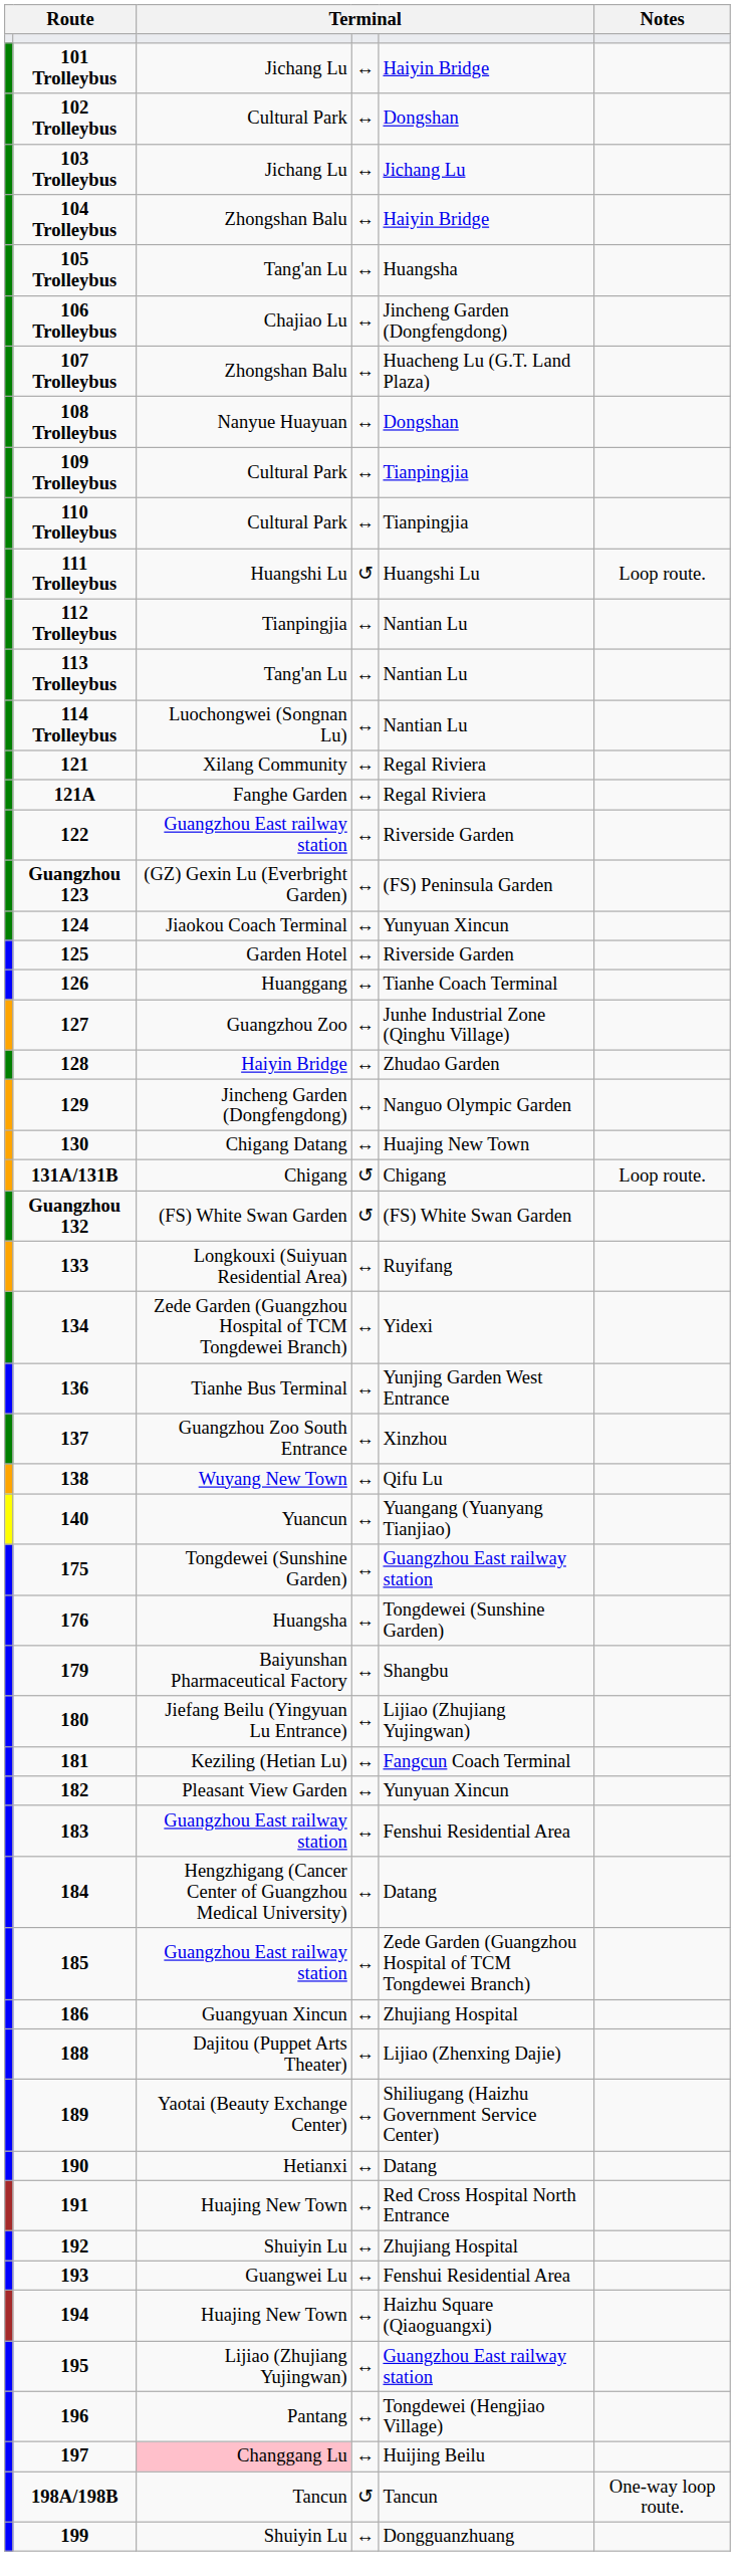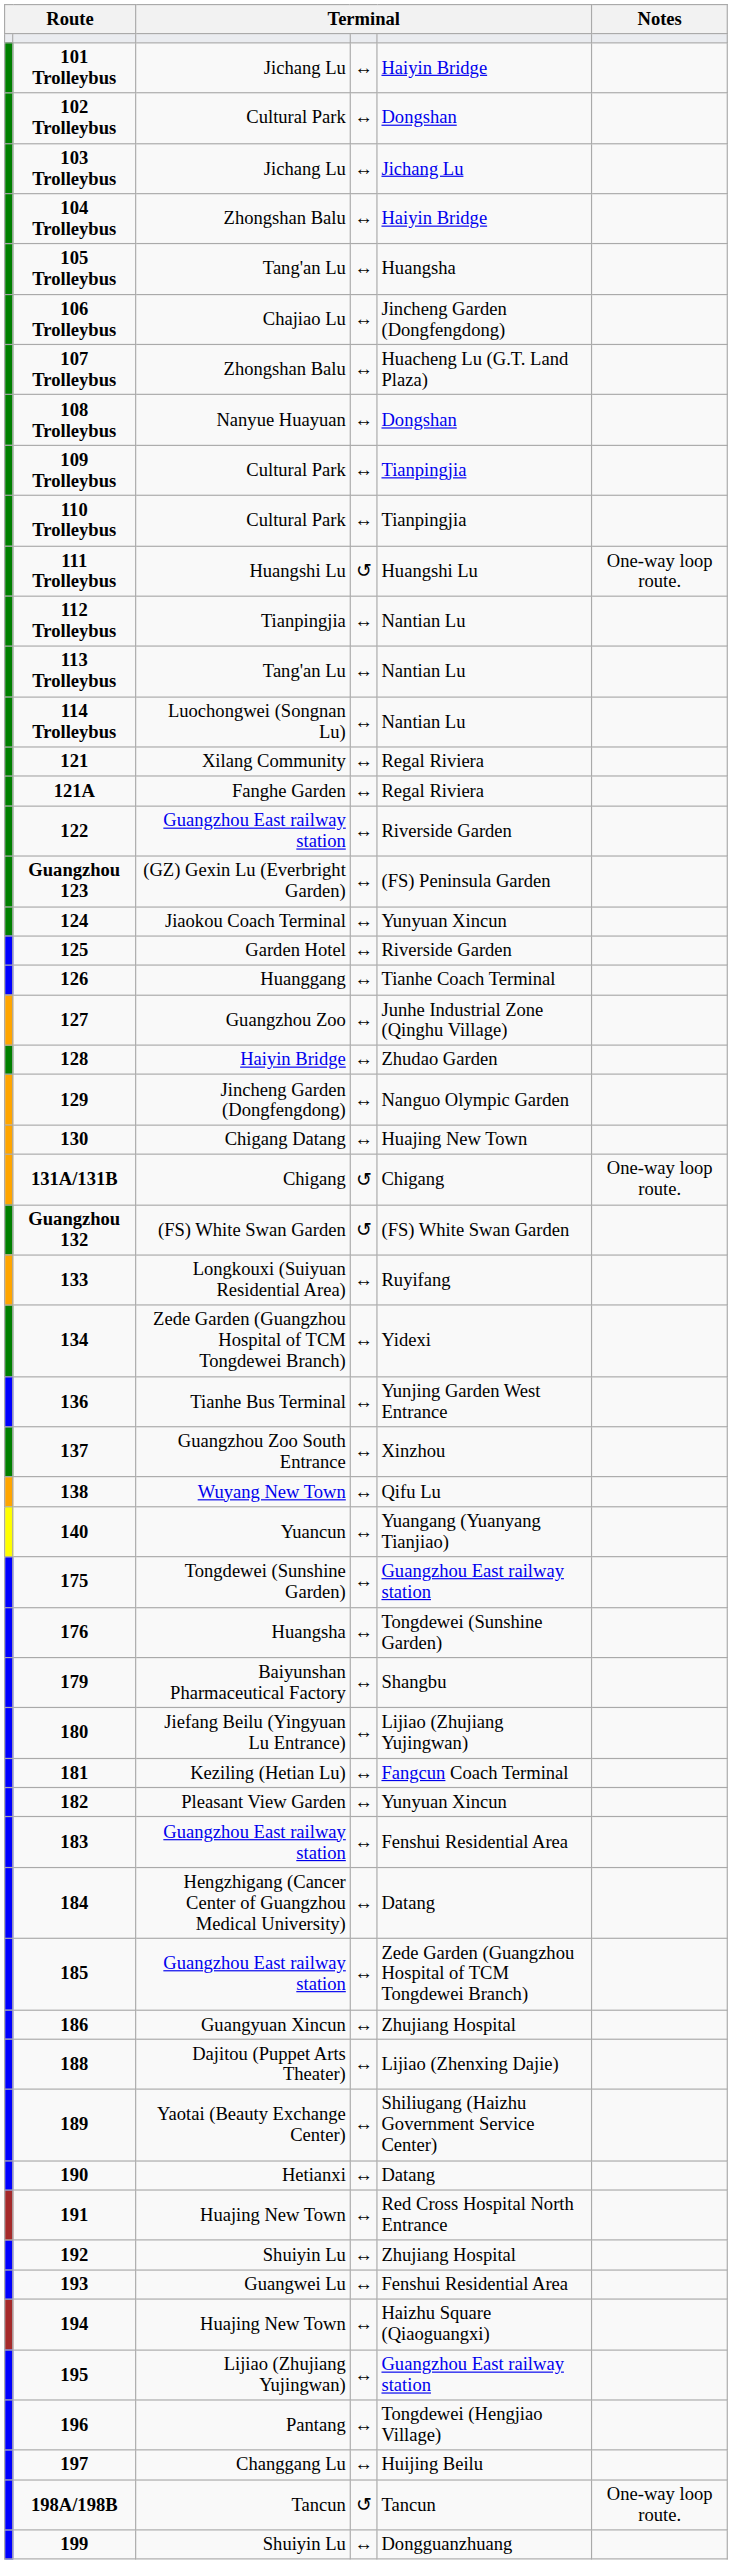111 Trolleybus | Notes: Loop route. -> One-way loop route.
131A/131B | Notes: Loop route. -> One-way loop route.
197 | column 3: pink background -> no background
